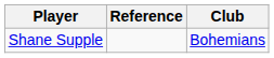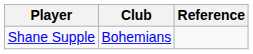columns swapped: Club <-> Reference
